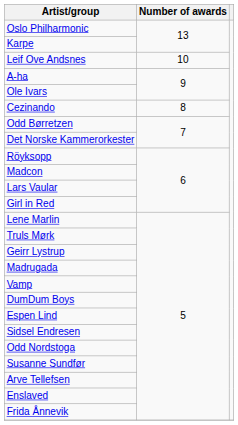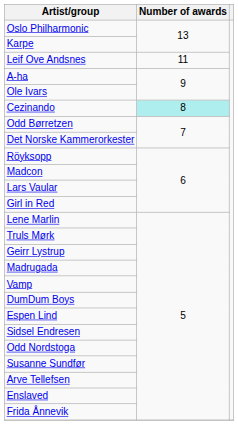Leif Ove Andsnes | Number of awards: 10 -> 11
Cezinando | Number of awards: no background -> paleturquoise background
